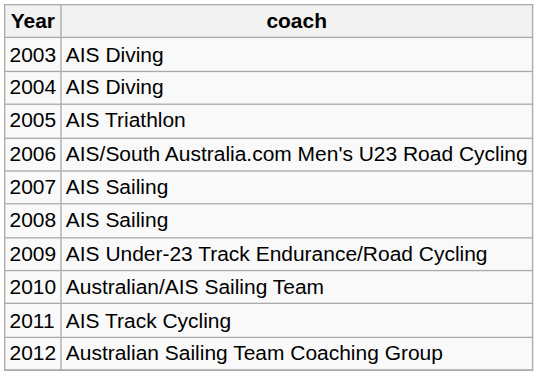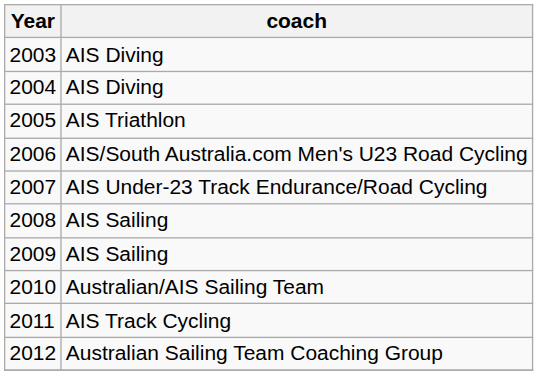2007 | coach: AIS Sailing -> AIS Under-23 Track Endurance/Road Cycling
2009 | coach: AIS Under-23 Track Endurance/Road Cycling -> AIS Sailing
